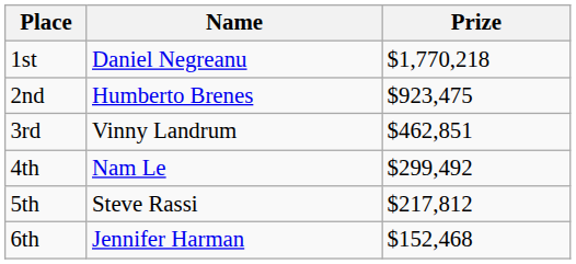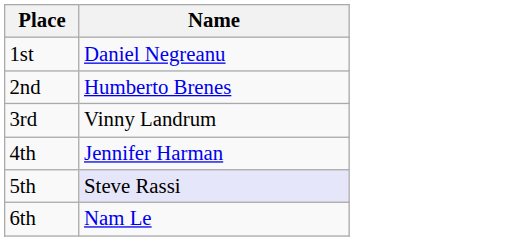- column: Prize | $1,770,218 | $923,475 | $462,851 | $299,492 | $217,812 | $152,468
4th | Name: Nam Le -> Jennifer Harman
5th | Name: no background -> lavender background
6th | Name: Jennifer Harman -> Nam Le
